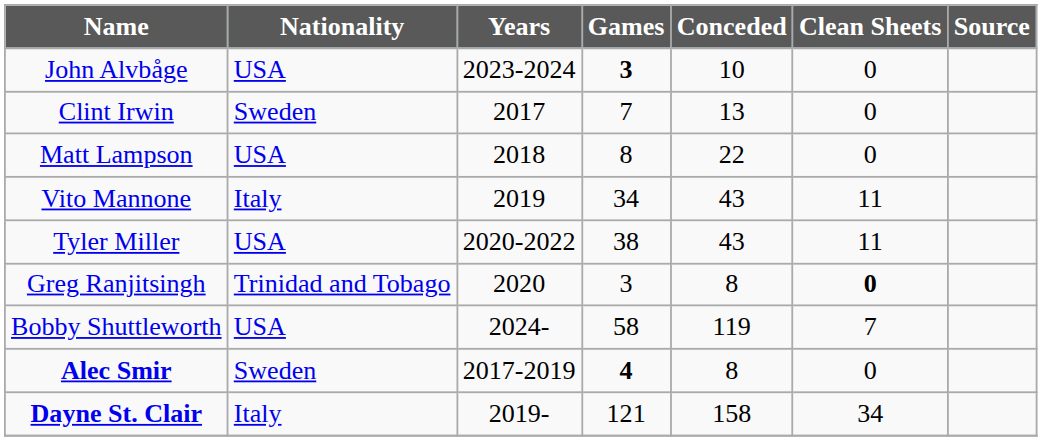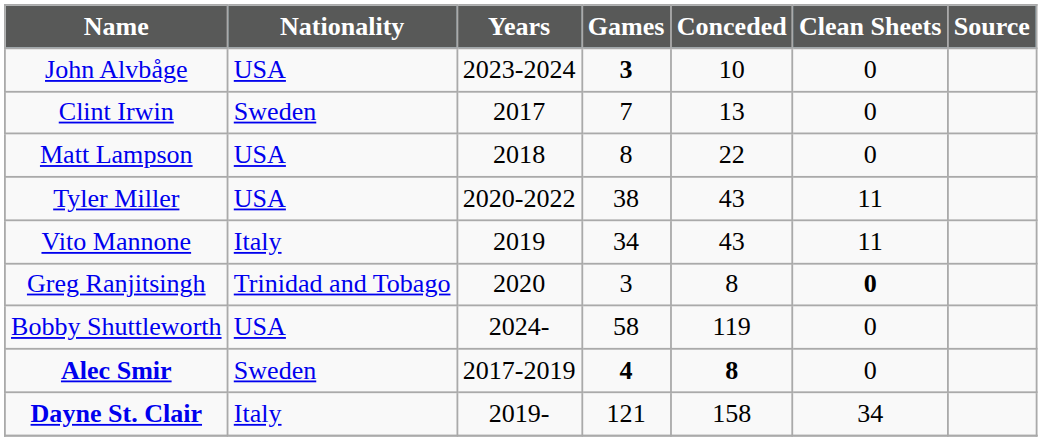rows swapped: Vito Mannone <-> Tyler Miller
Bobby Shuttleworth | Clean Sheets: 7 -> 0
Alec Smir | Conceded: normal -> bold
